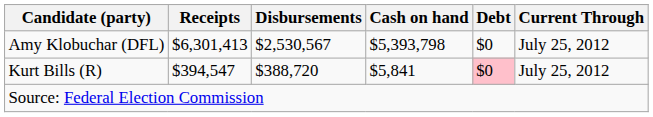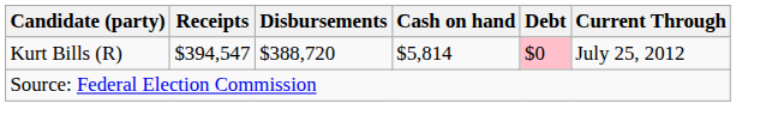- row: Amy Klobuchar (DFL) | $6,301,413 | $2,530,567 | $5,393,798 | $0 | July 25, 2012
Kurt Bills (R) | Cash on hand: $5,841 -> $5,814
